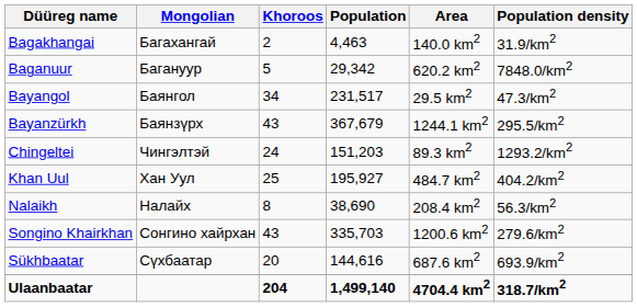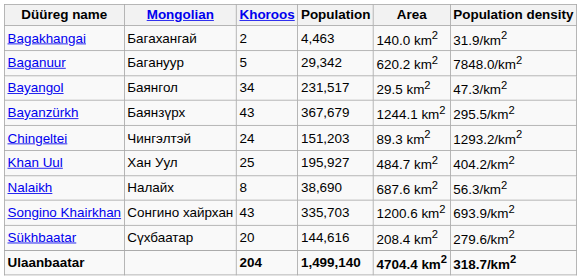Nalaikh | Area: 208.4 km2 -> 687.6 km2
Songino Khairkhan | Population density: 279.6/km2 -> 693.9/km2
Sükhbaatar | Area: 687.6 km2 -> 208.4 km2
Sükhbaatar | Population density: 693.9/km2 -> 279.6/km2
